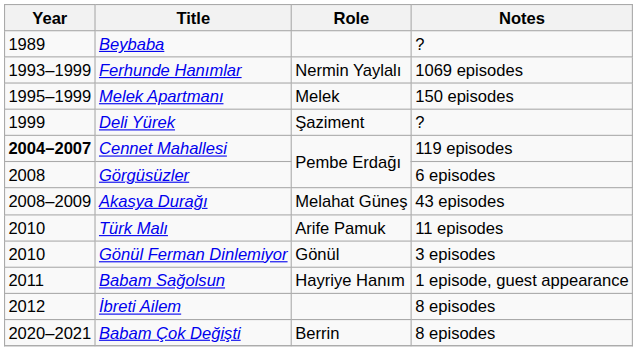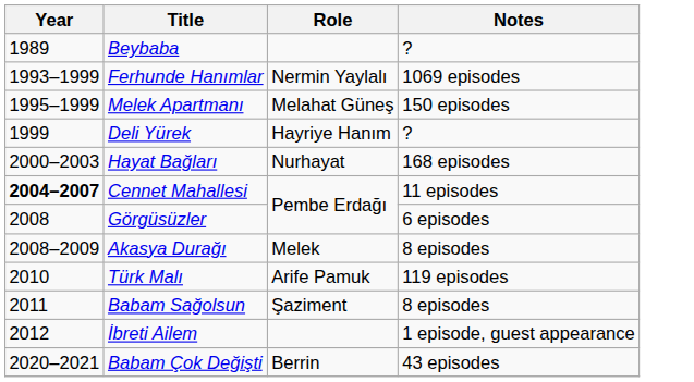Melek Apartmanı | Role: Melek -> Melahat Güneş
Deli Yürek | Role: Şaziment -> Hayriye Hanım
+ row: 2000–2003 | Hayat Bağları | Nurhayat | 168 episodes
Cennet Mahallesi | Notes: 119 episodes -> 11 episodes
Akasya Durağı | Role: Melahat Güneş -> Melek
Akasya Durağı | Notes: 43 episodes -> 8 episodes
Türk Malı | Notes: 11 episodes -> 119 episodes
- row: 2010 | Gönül Ferman Dinlemiyor | Gönül | 3 episodes
Babam Sağolsun | Role: Hayriye Hanım -> Şaziment
Babam Sağolsun | Notes: 1 episode, guest appearance -> 8 episodes
İbreti Ailem | Notes: 8 episodes -> 1 episode, guest appearance
Babam Çok Değişti | Notes: 8 episodes -> 43 episodes
